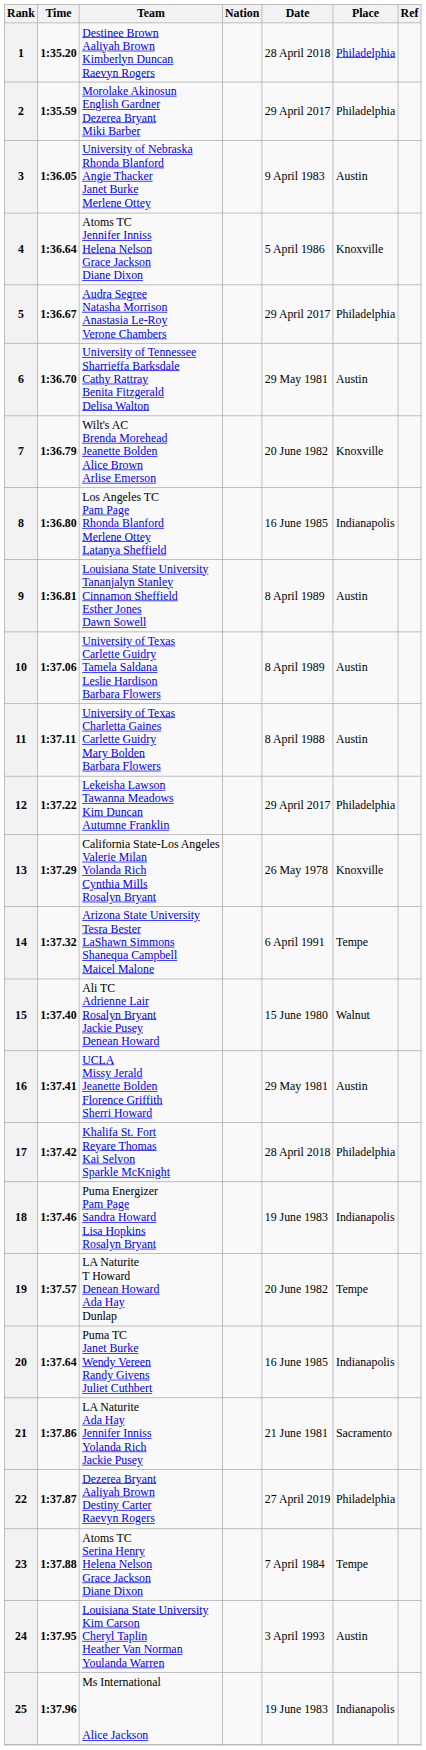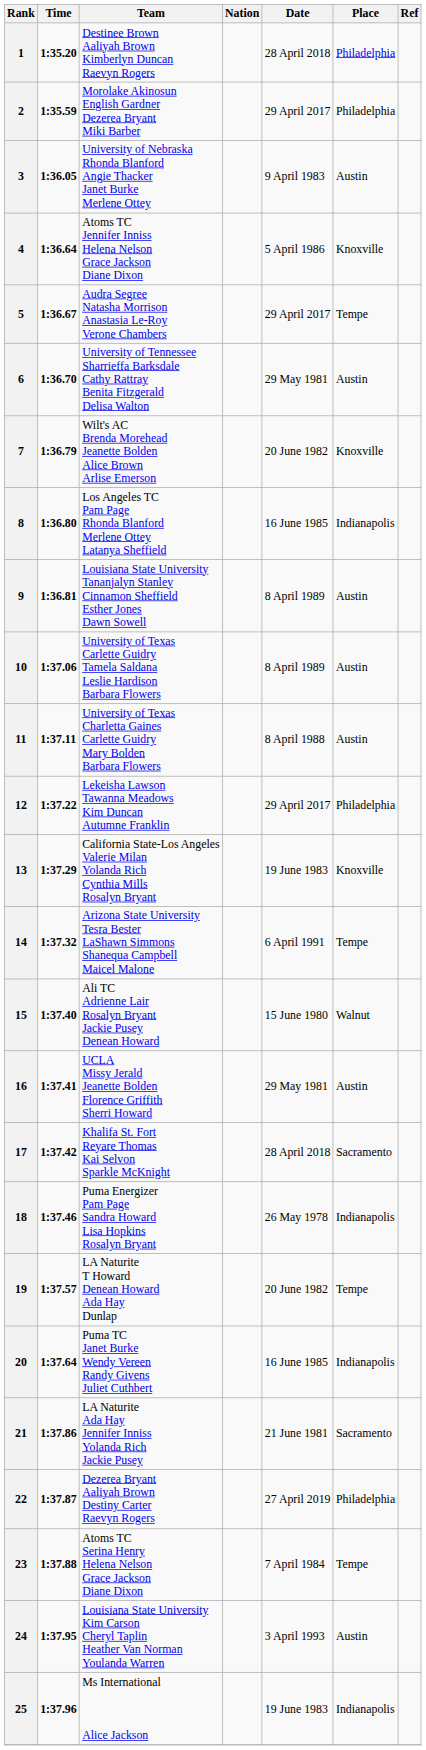5 | Place: Philadelphia -> Tempe
13 | Date: 26 May 1978 -> 19 June 1983
17 | Place: Philadelphia -> Sacramento
18 | Date: 19 June 1983 -> 26 May 1978
